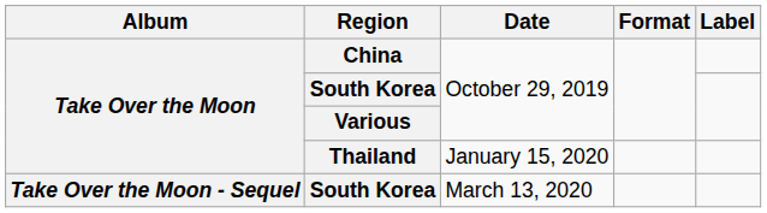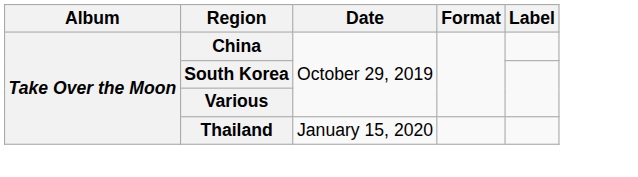- row: Take Over the Moon - Sequel | South Korea | March 13, 2020
